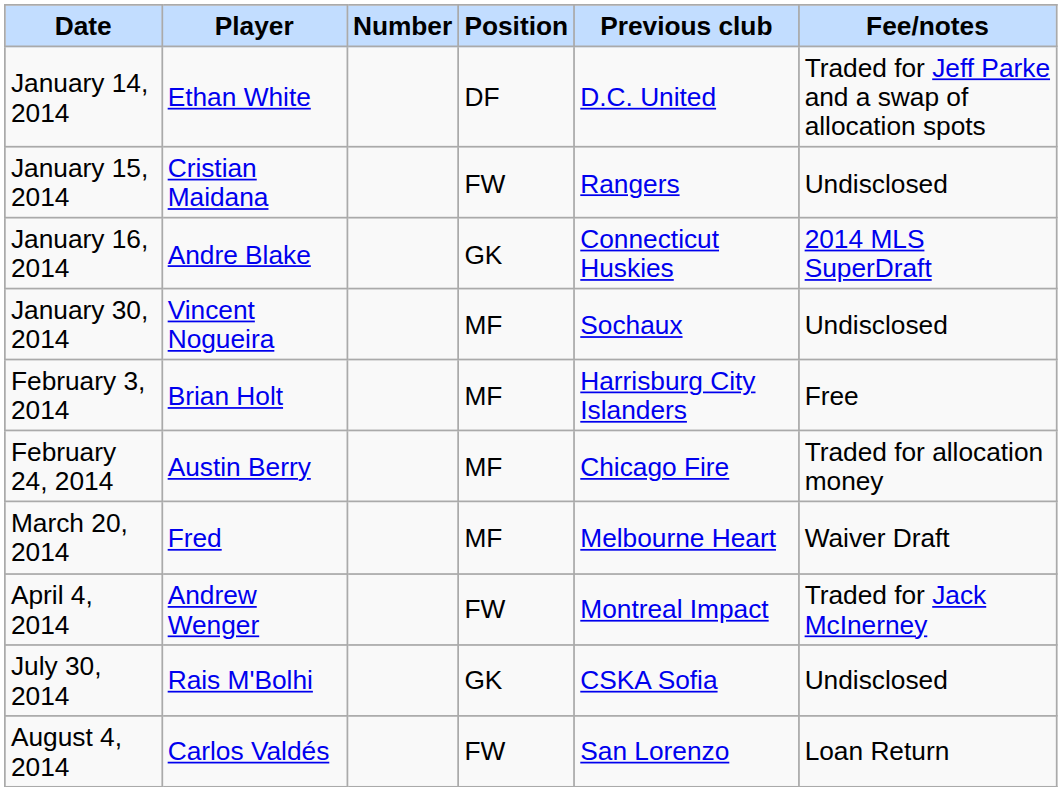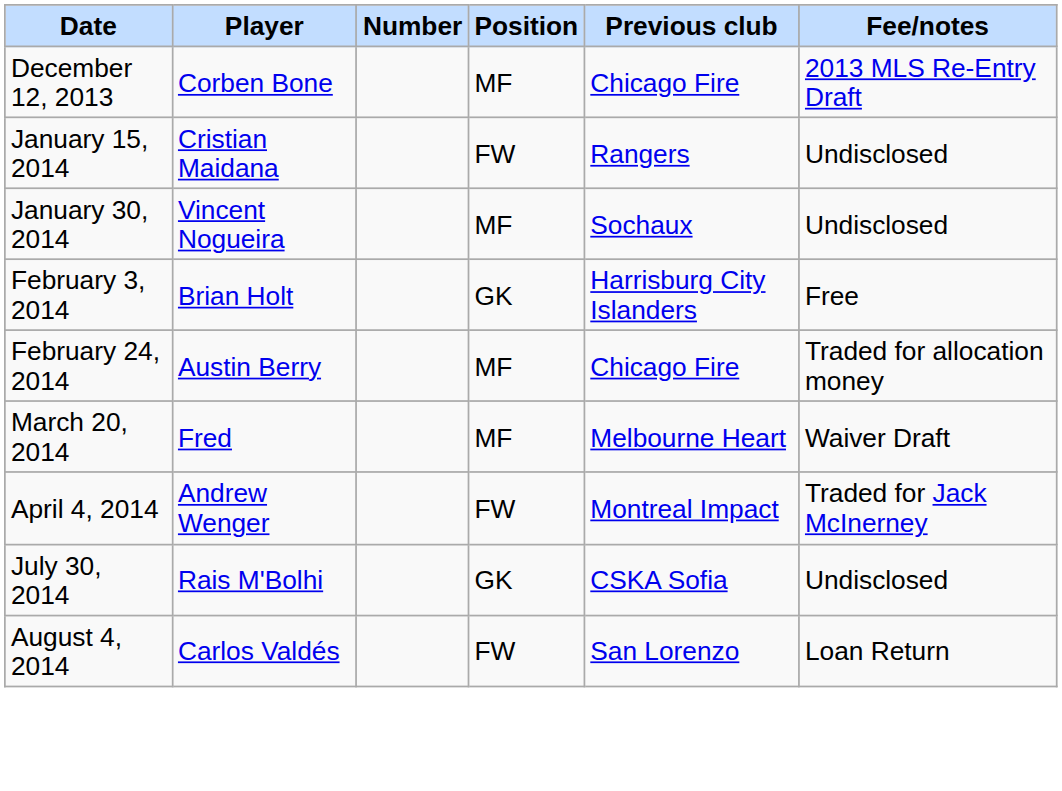+ row: December 12, 2013 | Corben Bone | MF | Chicago Fire | 2013 MLS Re-Entry Draft
- row: January 14, 2014 | Ethan White | DF | D.C. United | Traded for Jeff Parke and a swap of allocation spots
- row: January 16, 2014 | Andre Blake | GK | Connecticut Huskies | 2014 MLS SuperDraft
February 3, 2014 | Position: MF -> GK
